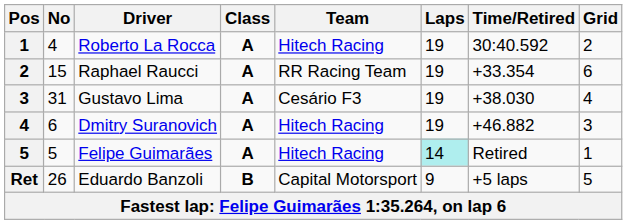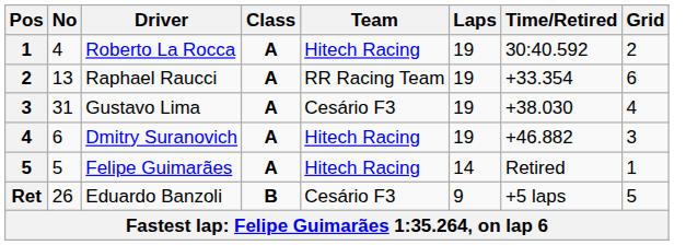Raphael Raucci | No: 15 -> 13
Felipe Guimarães | Laps: paleturquoise background -> no background
Eduardo Banzoli | Team: Capital Motorsport -> Cesário F3
